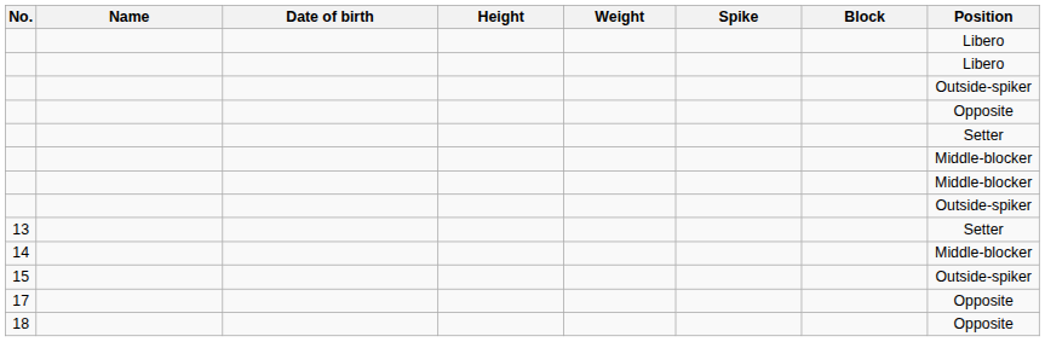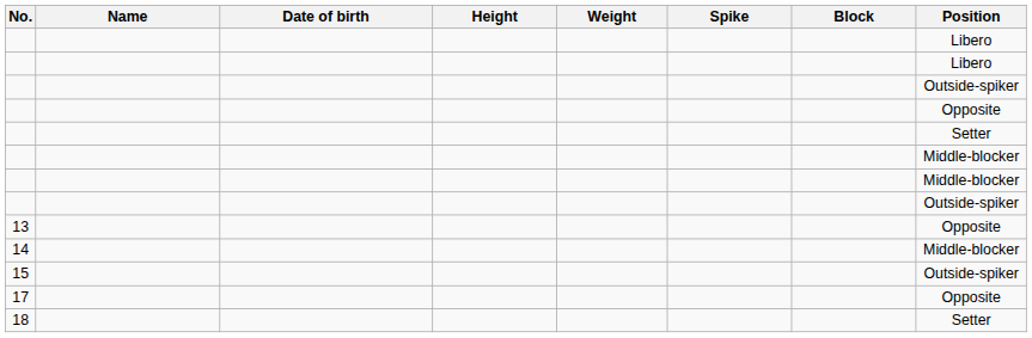13 | Position: Setter -> Opposite
18 | Position: Opposite -> Setter
